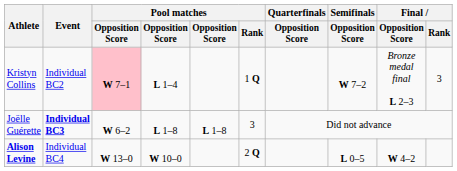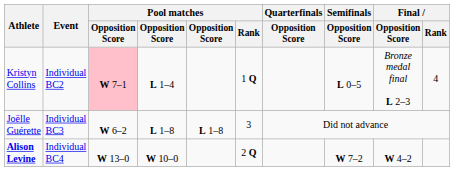Kristyn Collins | Semifinals / Opposition Score: W 7–2 -> L 0–5
Kristyn Collins | Final / Rank: 3 -> 4
Joëlle Guérette | Event: bold -> normal
Alison Levine | Semifinals / Opposition Score: L 0–5 -> W 7–2
